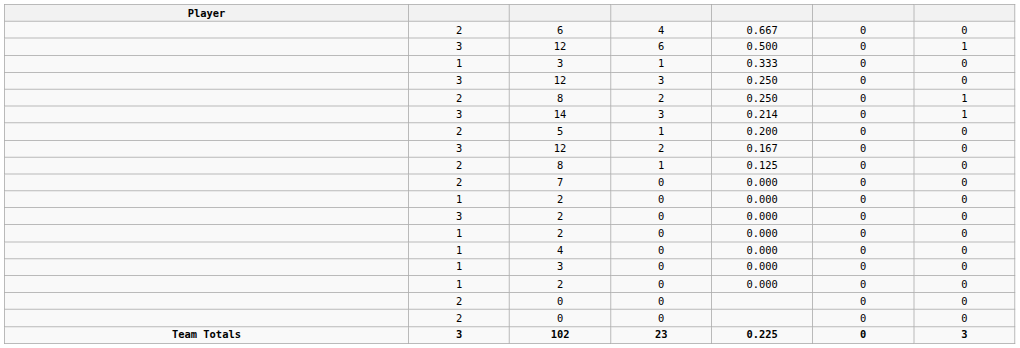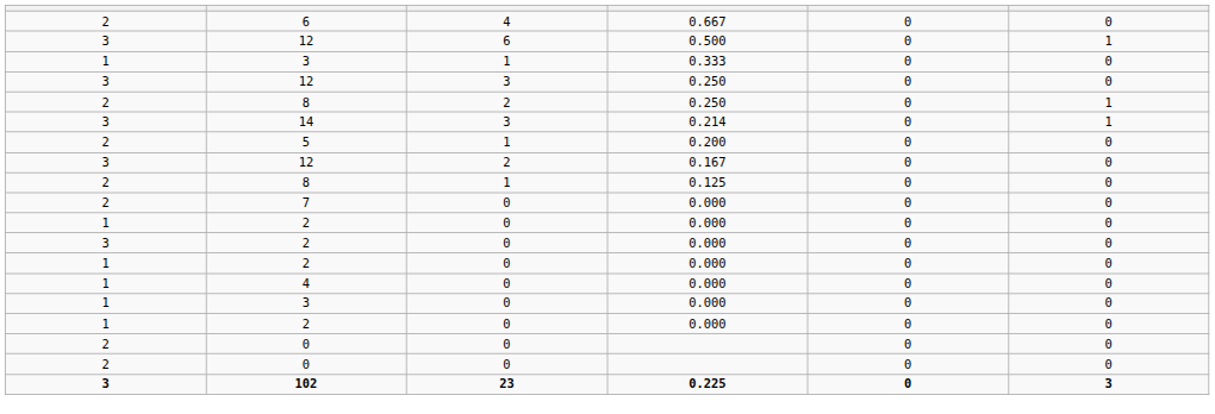- column: Player | Team Totals
